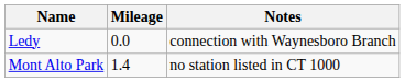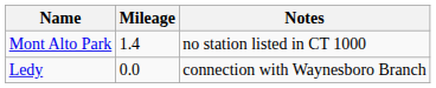rows swapped: Ledy <-> Mont Alto Park
